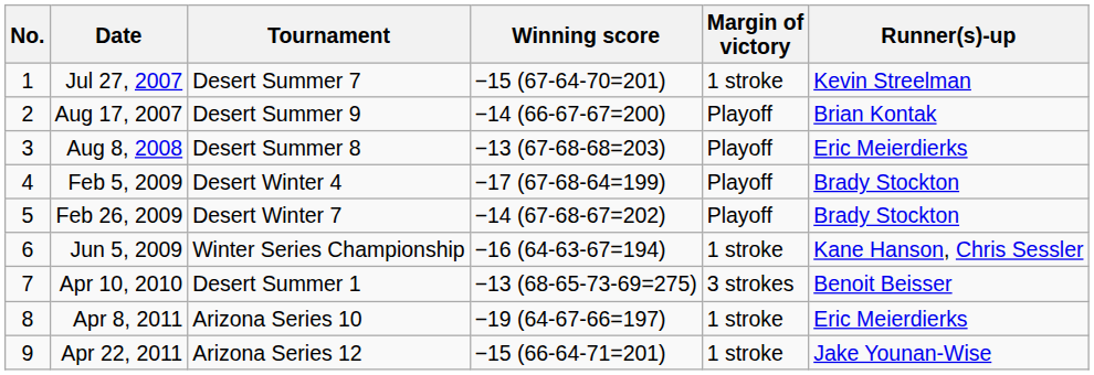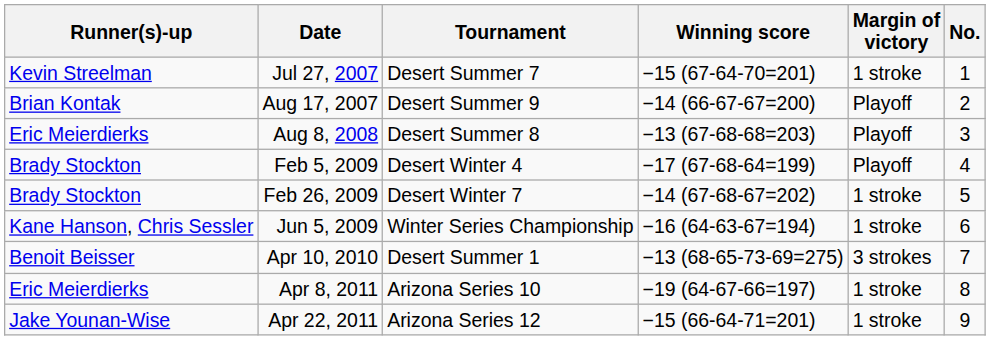columns swapped: No. <-> Runner(s)-up
Feb 26, 2009 | Margin of victory: Playoff -> 1 stroke
